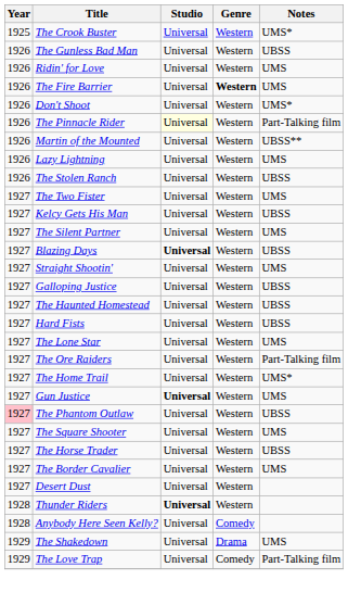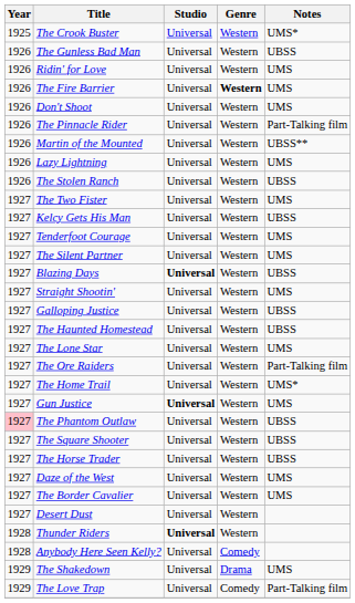Don't Shoot | Notes: UMS* -> UMS
The Pinnacle Rider | Studio: lightyellow background -> no background
+ row: 1927 | Tenderfoot Courage | Universal | Western | UMS
- row: 1927 | Hard Fists | Universal | Western | UBSS
The Square Shooter | Notes: UMS -> UBSS
+ row: 1927 | Daze of the West | Universal | Western | UMS
